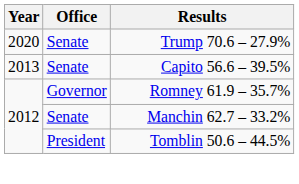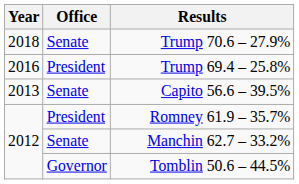Trump 70.6 – 27.9% | Year: 2020 -> 2018
+ row: 2016 | President | Trump 69.4 – 25.8%
Romney 61.9 – 35.7% | Office: Governor -> President
Tomblin 50.6 – 44.5% | Office: President -> Governor
